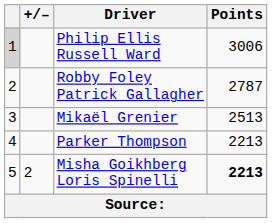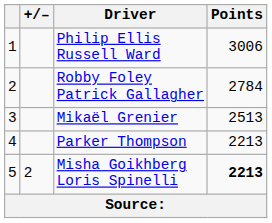Philip Ellis Russell Ward | column 1: lightgrey background -> no background
Robby Foley Patrick Gallagher | Points: 2787 -> 2784
